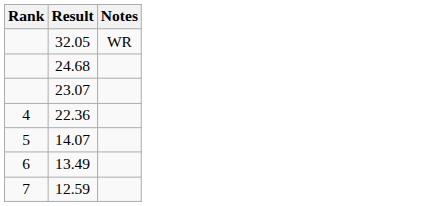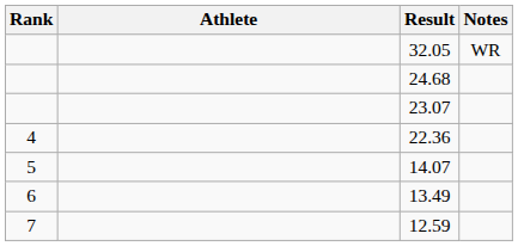+ column: Athlete
